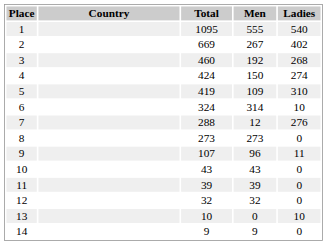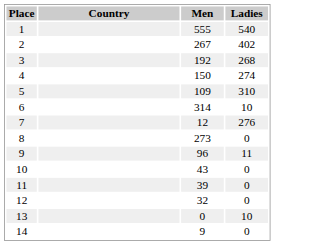- column: Total | 1095 | 669 | 460 | 424 | 419 | 324 | 288 | 273 | 107 | 43 | 39 | 32 | 10 | 9
